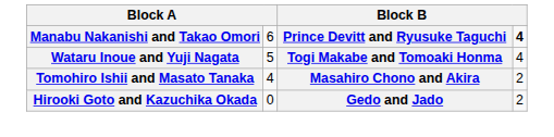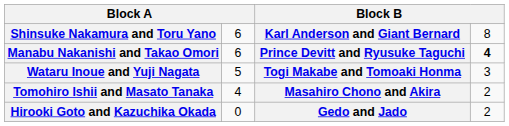+ row: Shinsuke Nakamura and Toru Yano | 6 | Karl Anderson and Giant Bernard | 8
Wataru Inoue and Yuji Nagata | column 4: 4 -> 3
